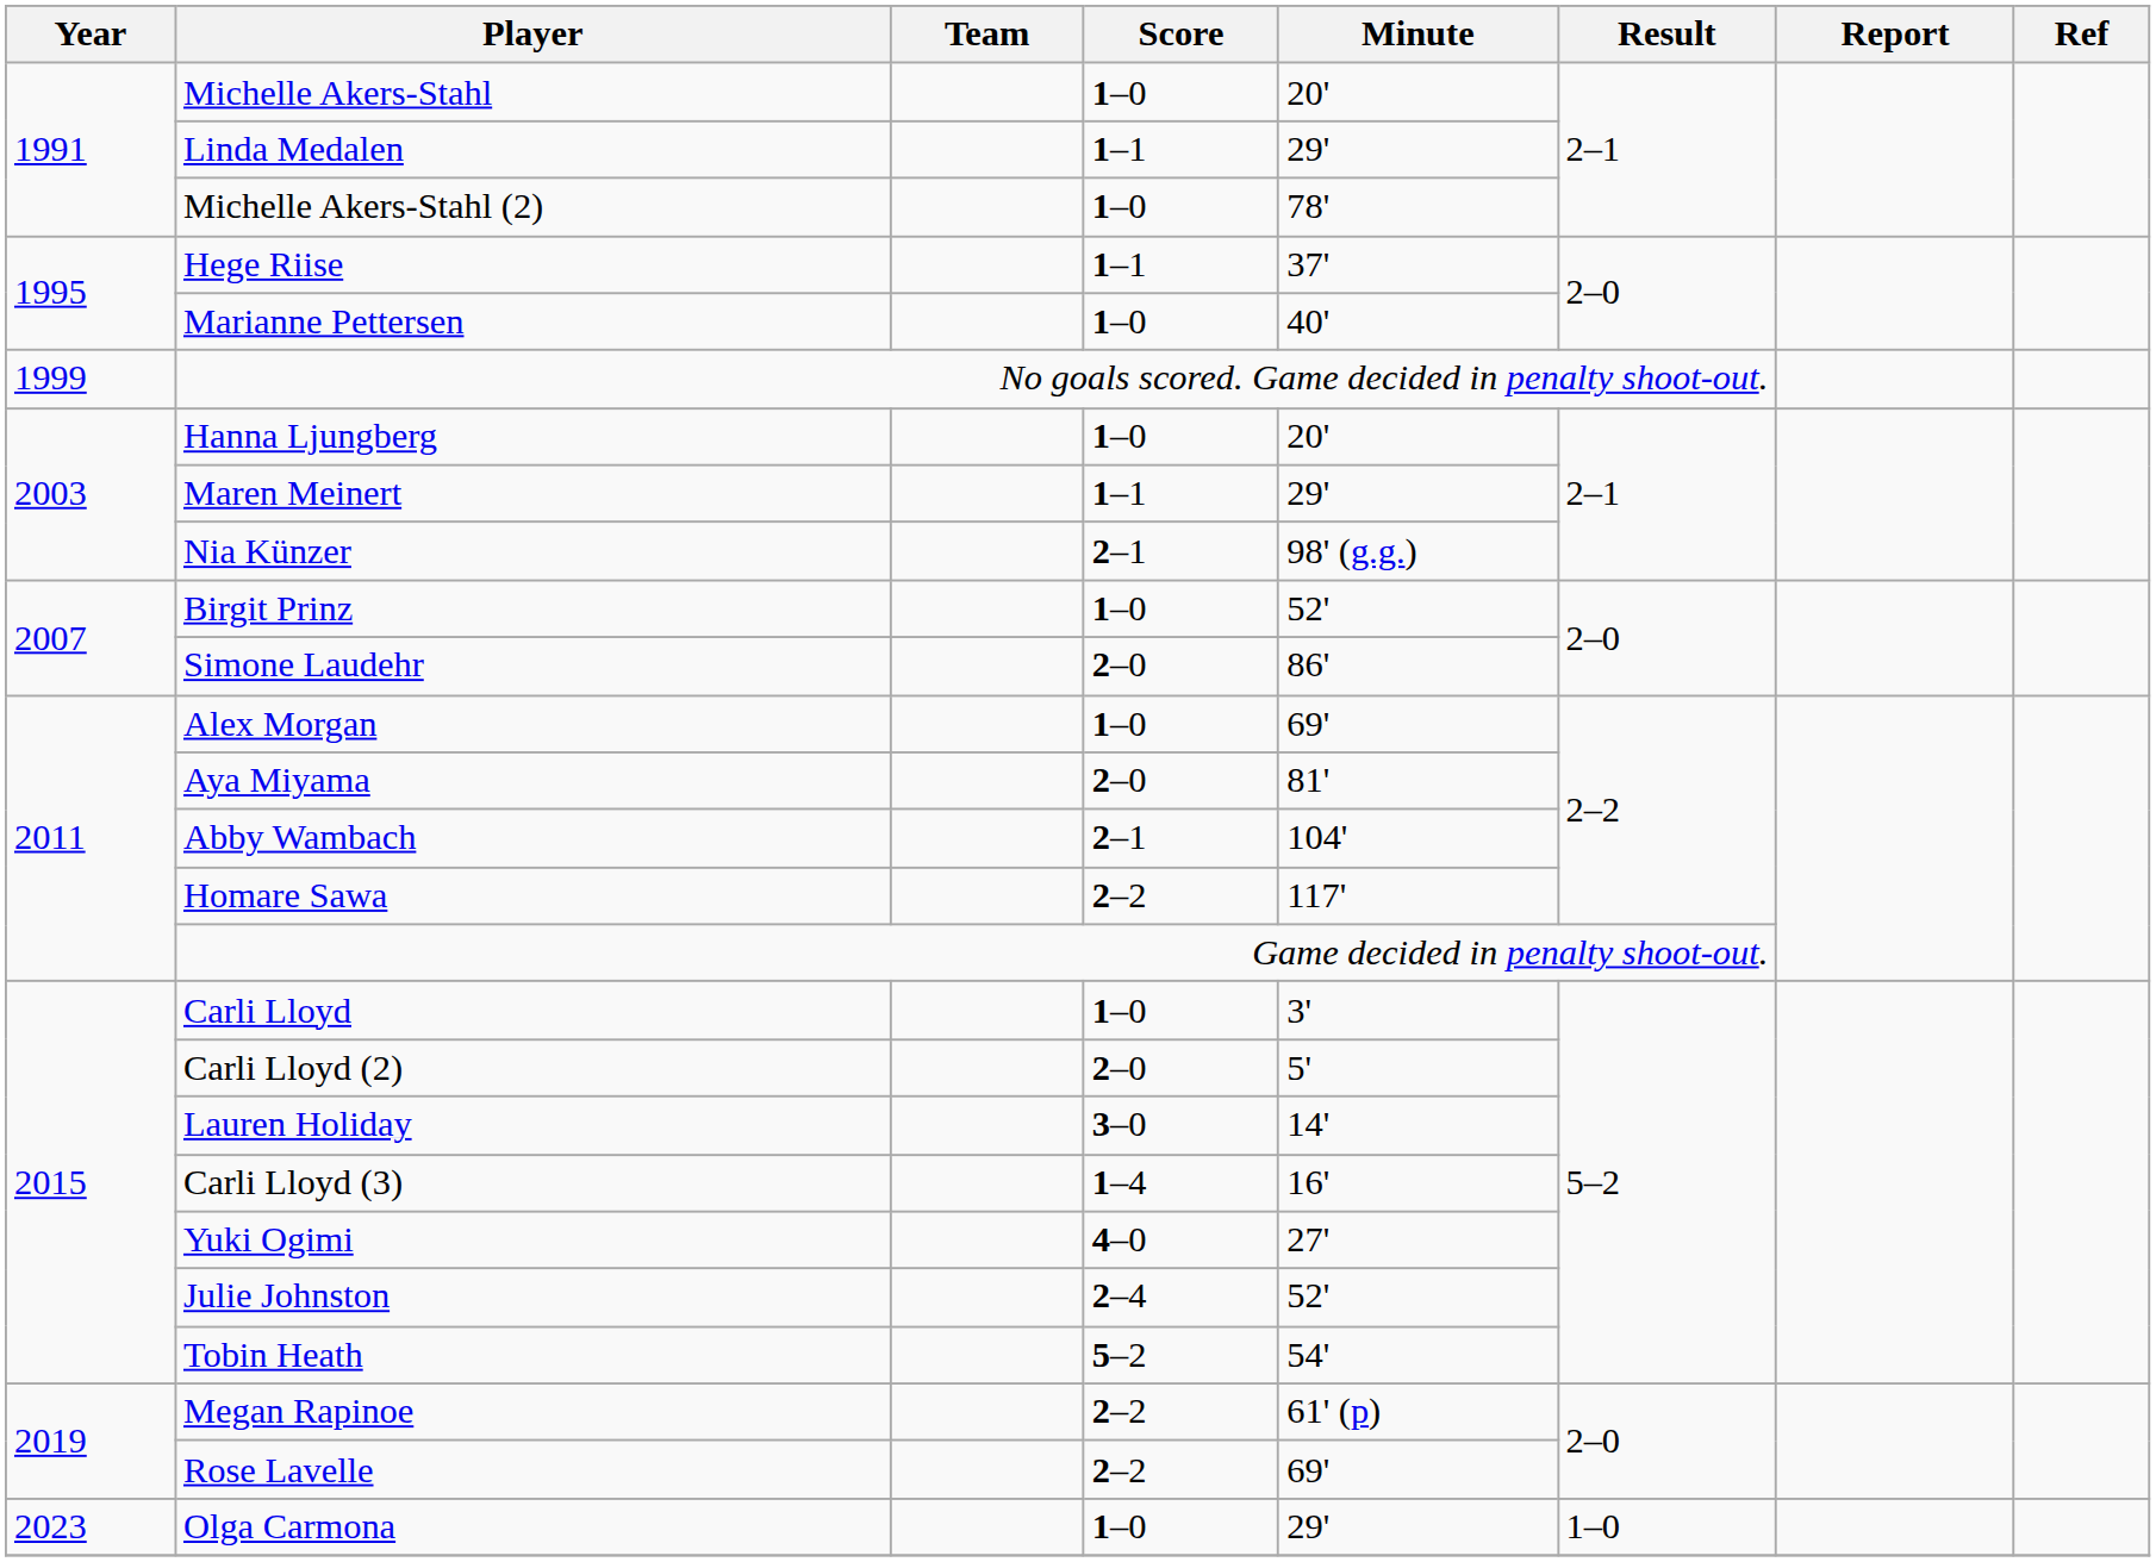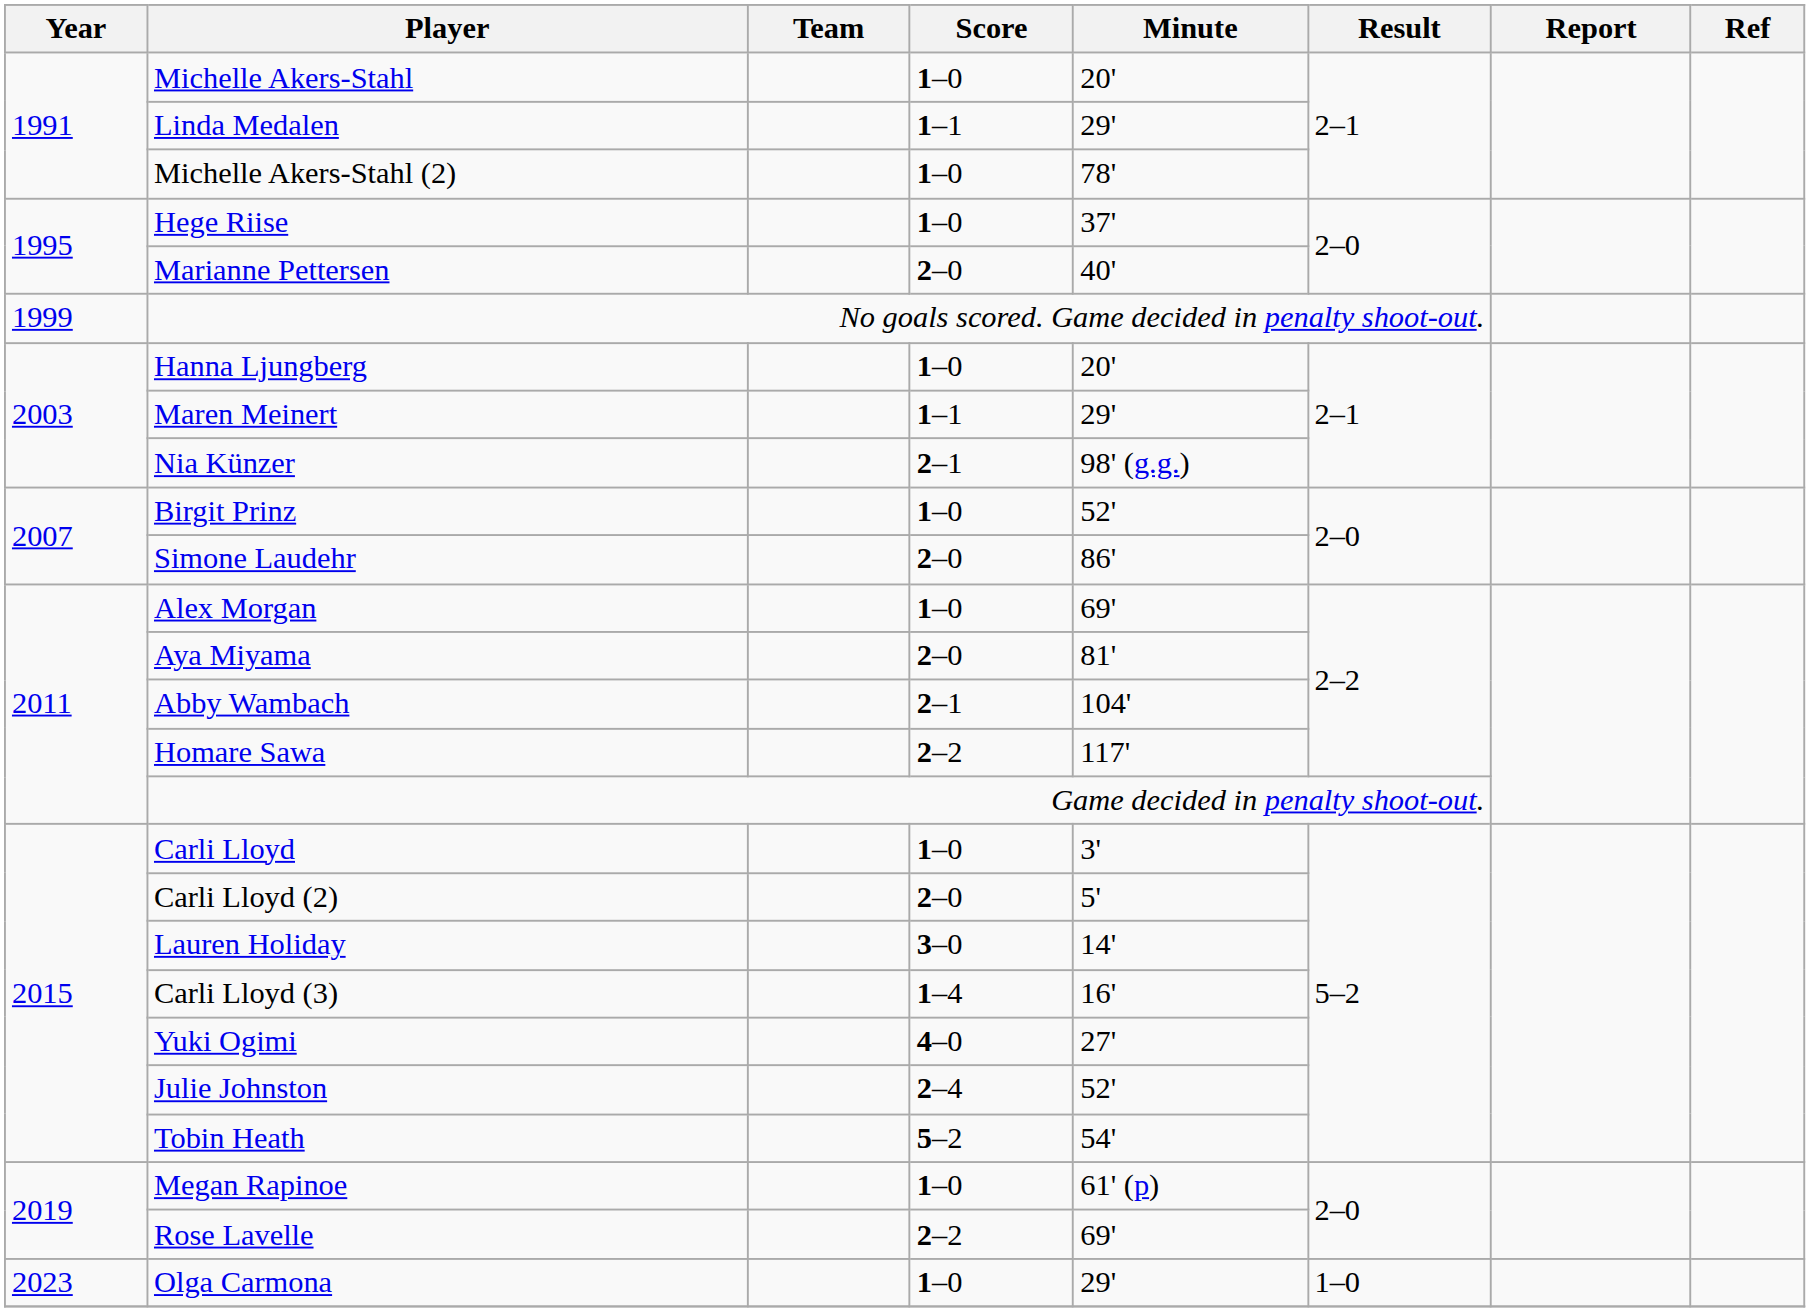Hege Riise | Score: 1–1 -> 1–0
Marianne Pettersen | Score: 1–0 -> 2–0
Megan Rapinoe | Score: 2–2 -> 1–0
